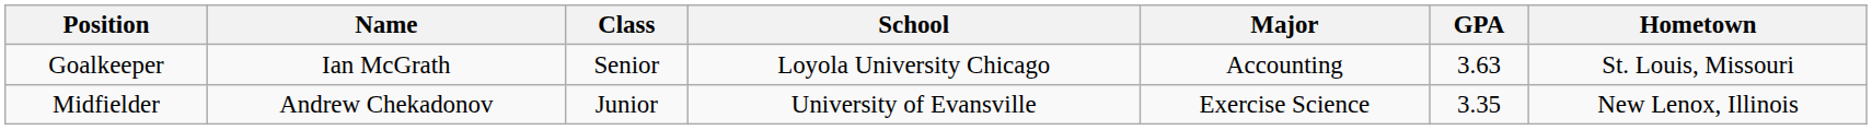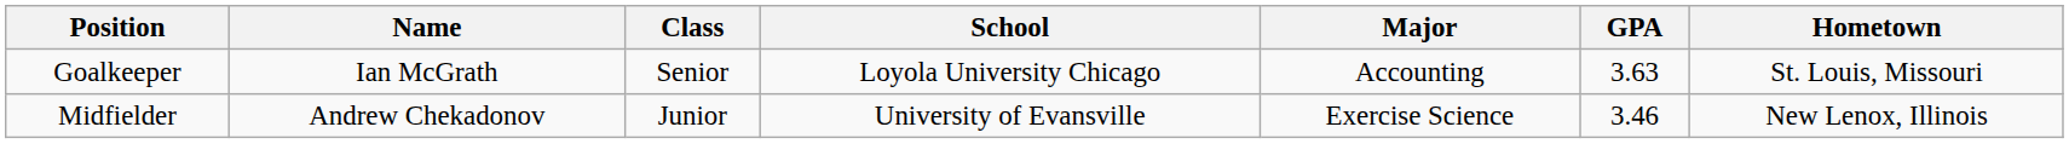Midfielder | GPA: 3.35 -> 3.46
